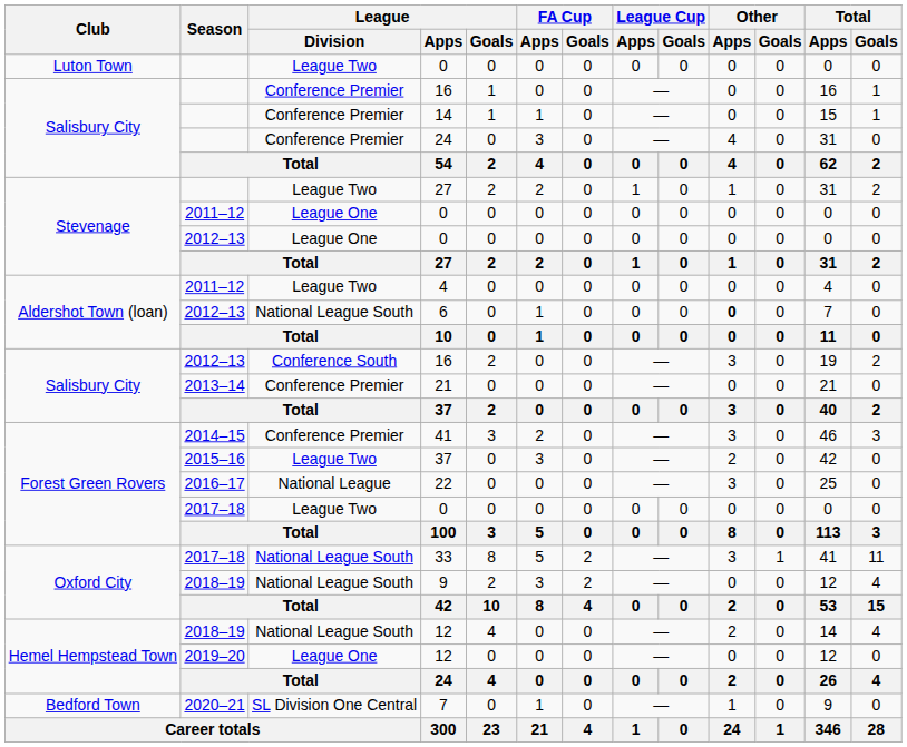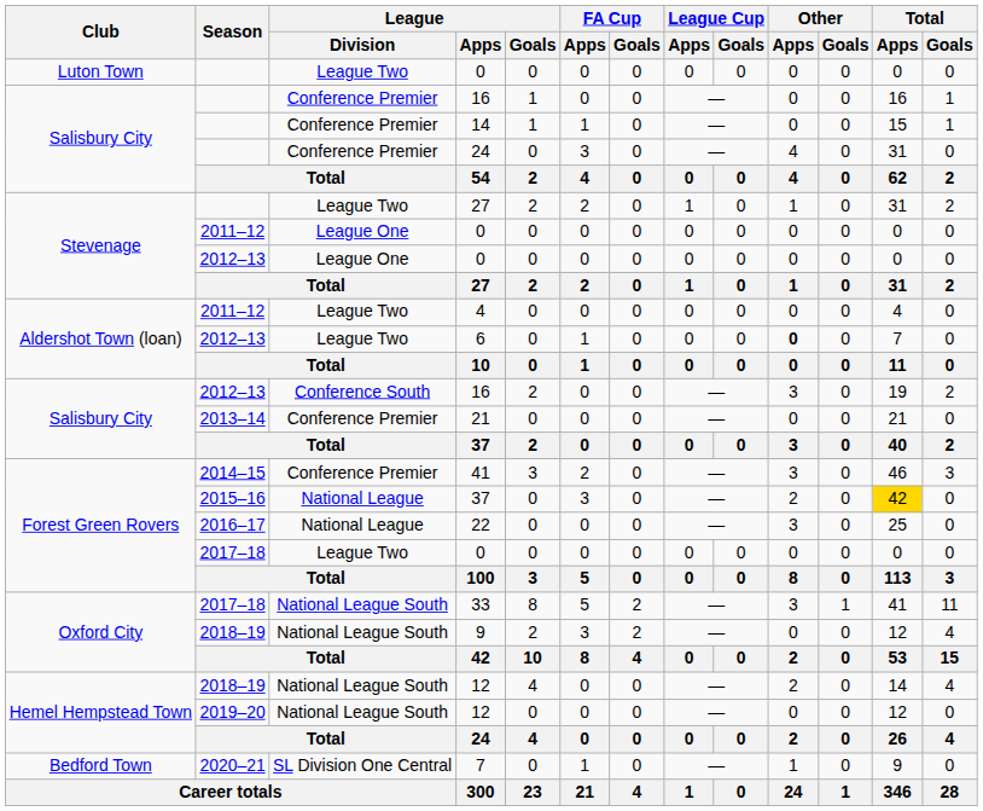6 | League / Division: National League South -> League Two
2015–16 / 37 | League / Division: League Two -> National League
2015–16 / 37 | Total / Apps: no background -> gold background
2019–20 / 12 | League / Division: League One -> National League South
